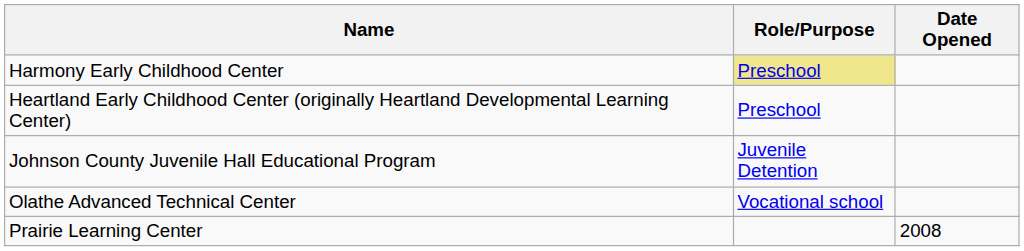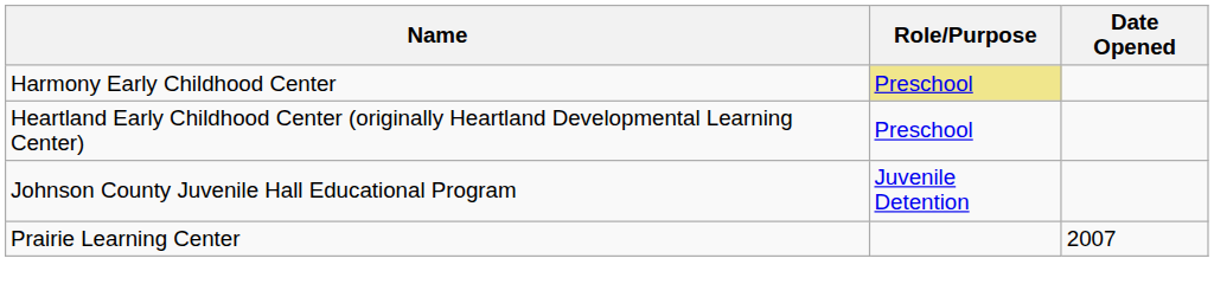- row: Olathe Advanced Technical Center | Vocational school
Prairie Learning Center | Date Opened: 2008 -> 2007
